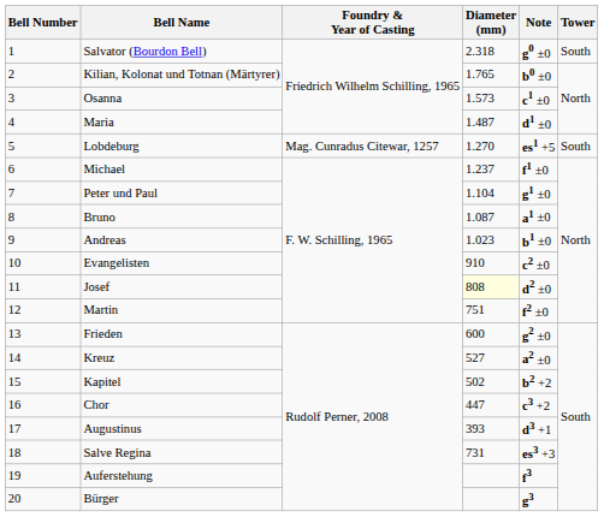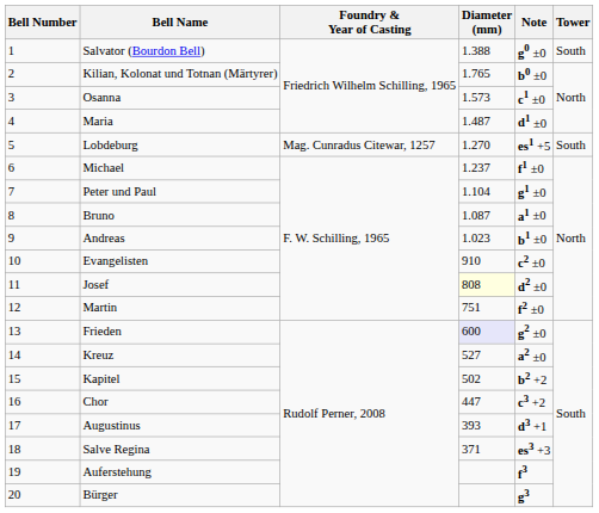Salvator (Bourdon Bell) | Diameter (mm): 2.318 -> 1.388
Frieden | Diameter (mm): no background -> lavender background
Salve Regina | Diameter (mm): 731 -> 371
